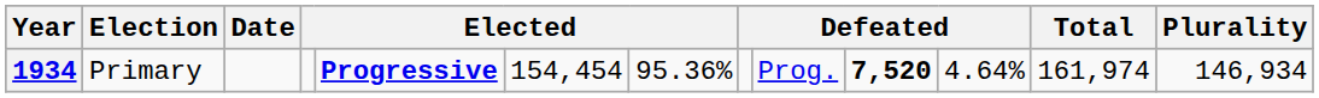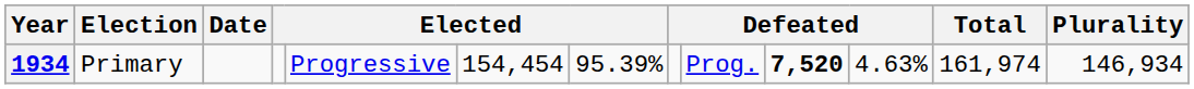1934 | column 5: bold -> normal
1934 | column 7: 95.36% -> 95.39%
1934 | column 11: 4.64% -> 4.63%
